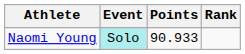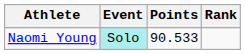Naomi Young | Points: 90.933 -> 90.533
